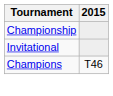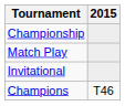+ row: Match Play
